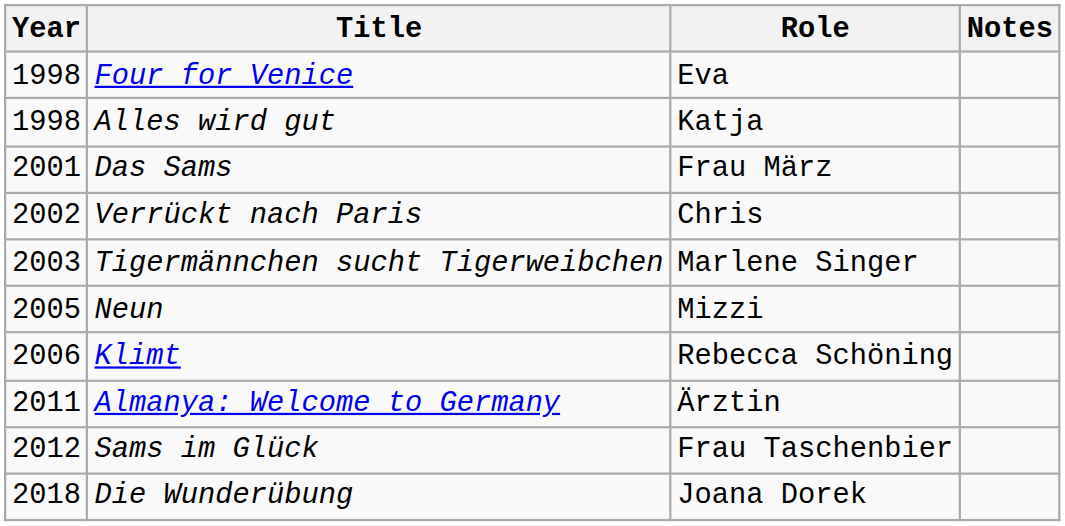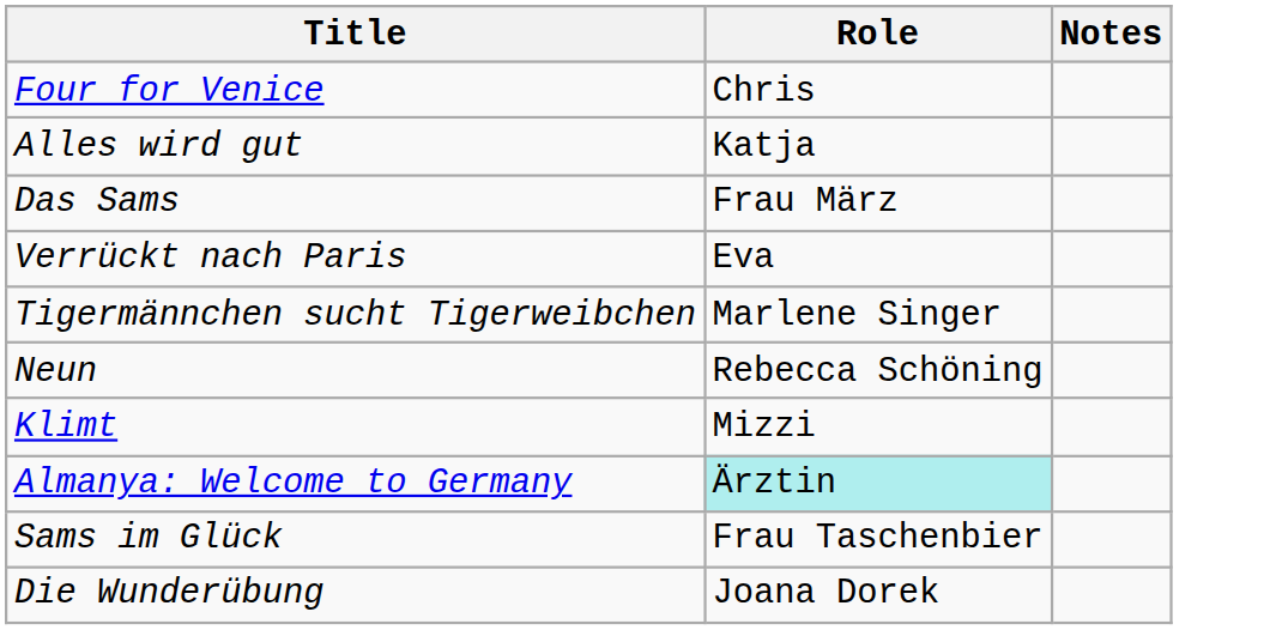- column: Year | 1998 | 1998 | 2001 | 2002 | 2003 | 2005 | 2006 | 2011 | 2012 | 2018
Four for Venice | Role: Eva -> Chris
Verrückt nach Paris | Role: Chris -> Eva
Neun | Role: Mizzi -> Rebecca Schöning
Klimt | Role: Rebecca Schöning -> Mizzi
Almanya: Welcome to Germany | Role: no background -> paleturquoise background
